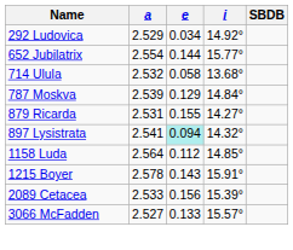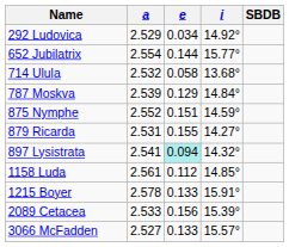+ row: 875 Nymphe | 2.552 | 0.151 | 14.59°
1158 Luda | a: 2.564 -> 2.561
1215 Boyer | e: 0.143 -> 0.133
